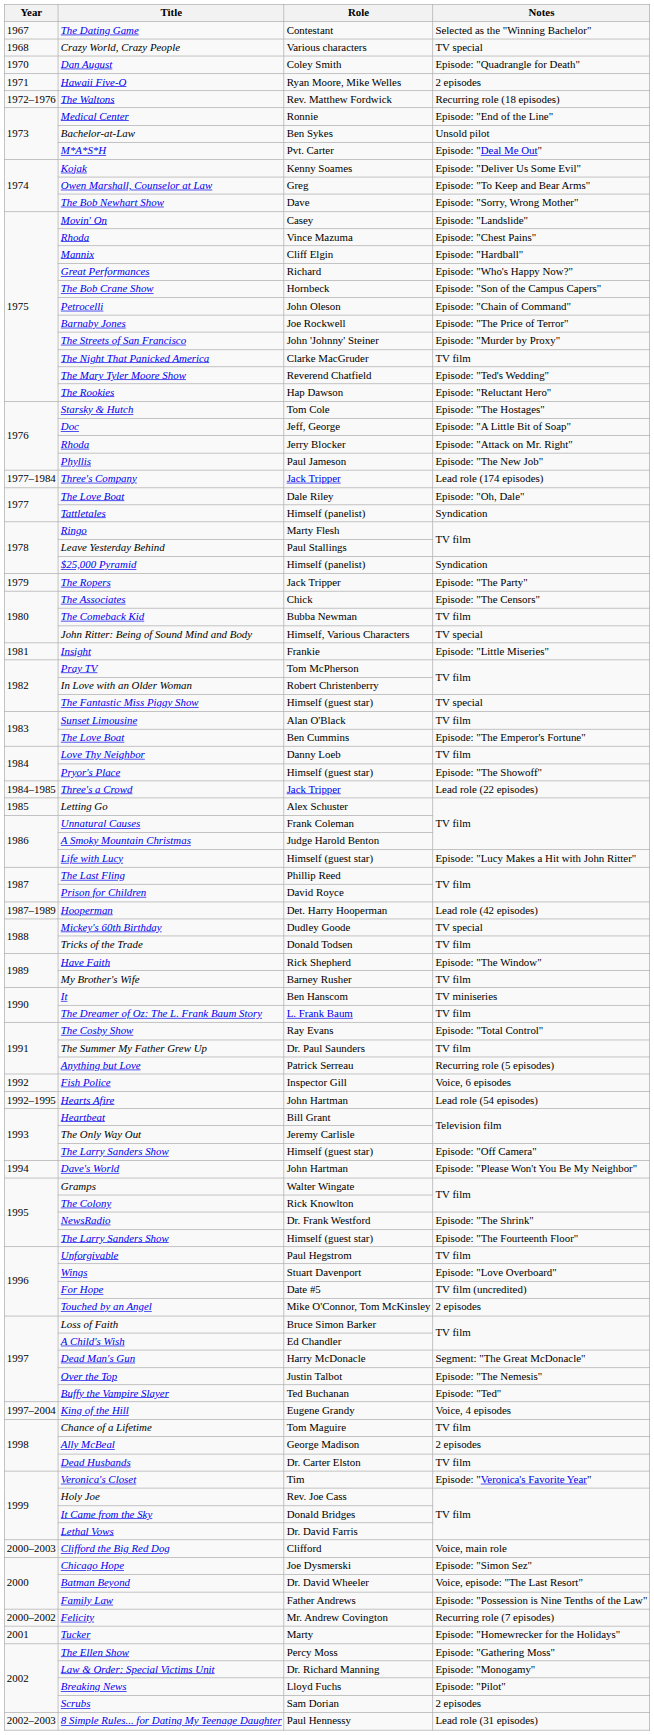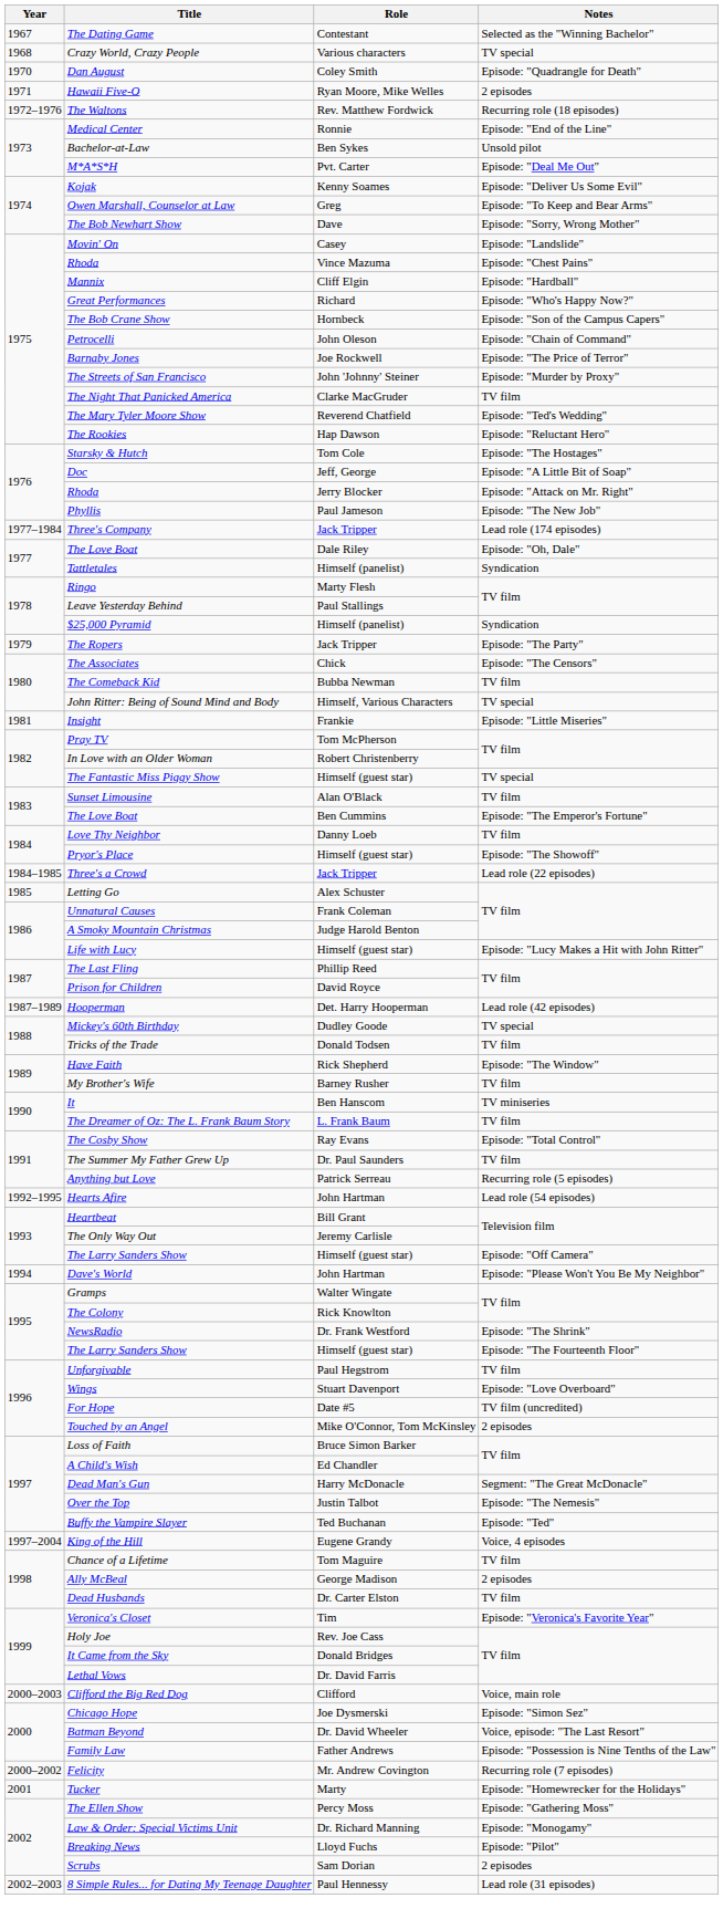- row: 1992 | Fish Police | Inspector Gill | Voice, 6 episodes
